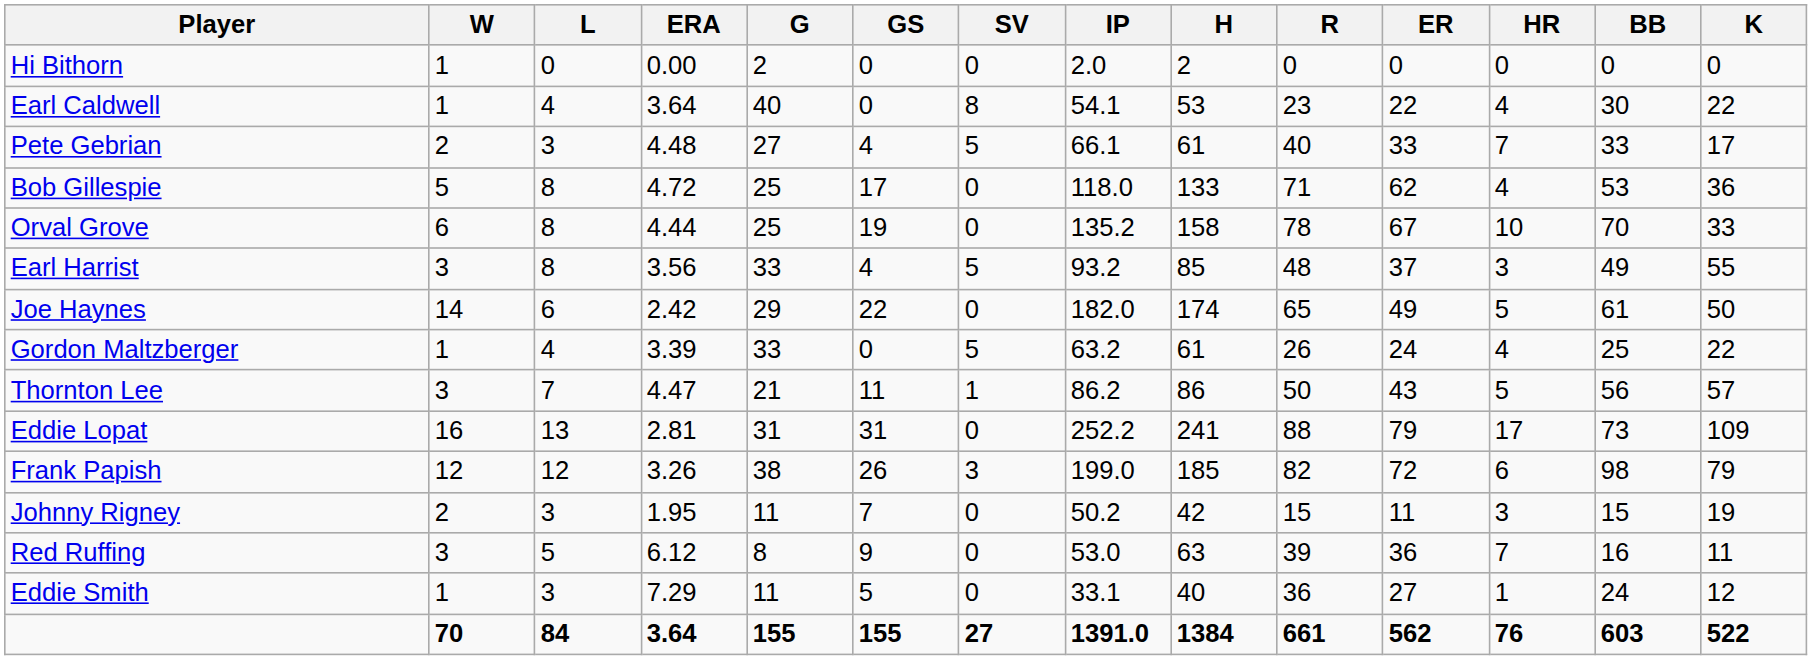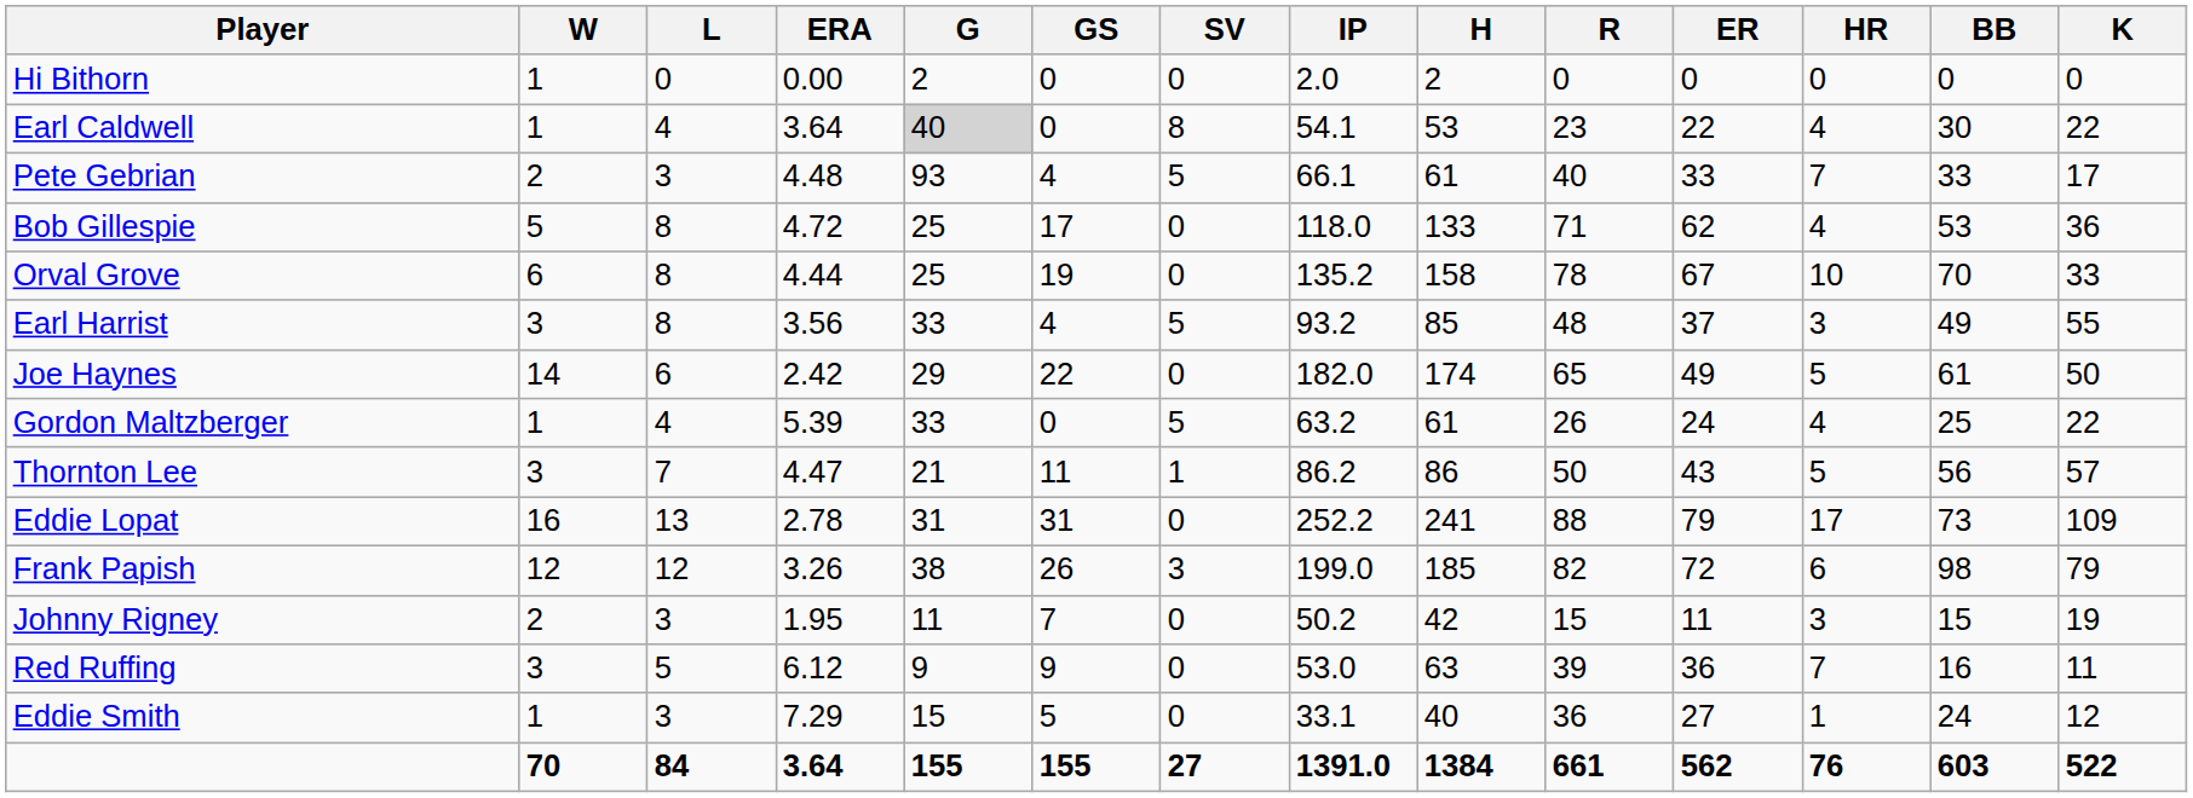Earl Caldwell | G: no background -> lightgrey background
Pete Gebrian | G: 27 -> 93
Gordon Maltzberger | ERA: 3.39 -> 5.39
Eddie Lopat | ERA: 2.81 -> 2.78
Red Ruffing | G: 8 -> 9
Eddie Smith | G: 11 -> 15
